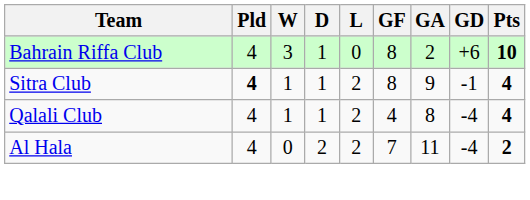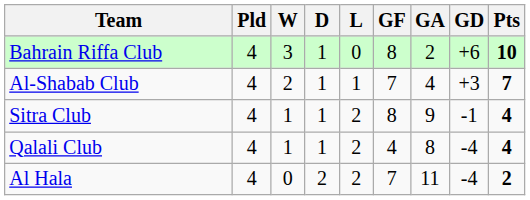+ row: Al-Shabab Club | 4 | 2 | 1 | 1 | 7 | 4 | +3 | 7
Sitra Club | Pld: bold -> normal
